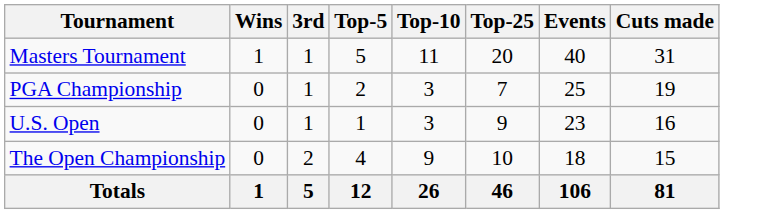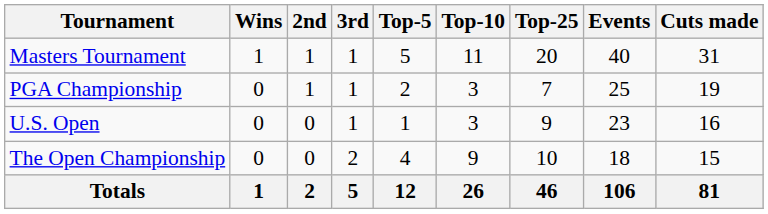+ column: 2nd | 1 | 1 | 0 | 0 | 2
